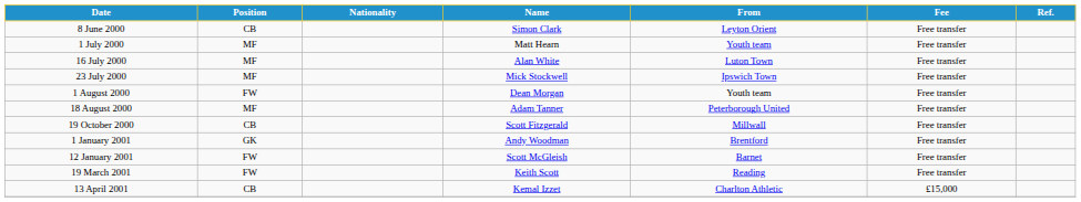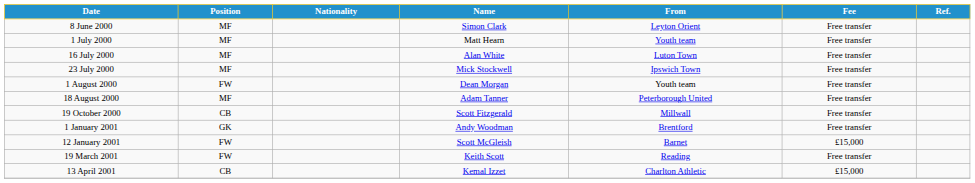8 June 2000 | Position: CB -> MF
12 January 2001 | Fee: Free transfer -> £15,000
